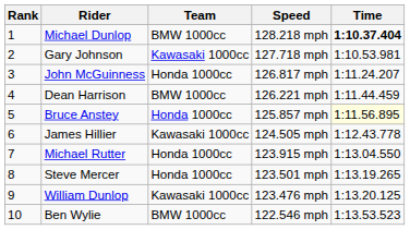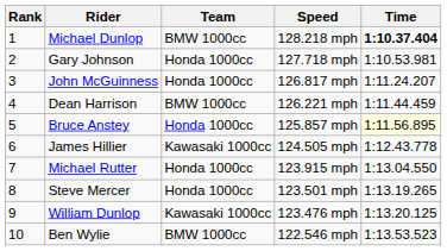Gary Johnson | Team: Kawasaki 1000cc -> Honda 1000cc
